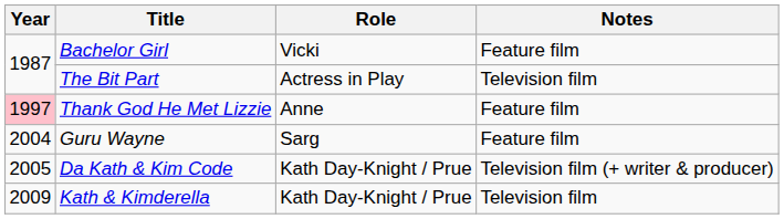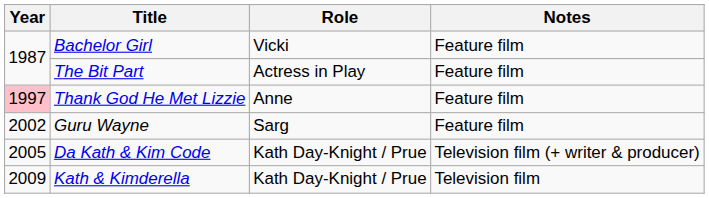The Bit Part | Notes: Television film -> Feature film
Guru Wayne | Year: 2004 -> 2002
